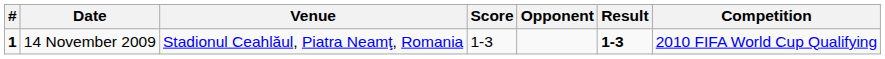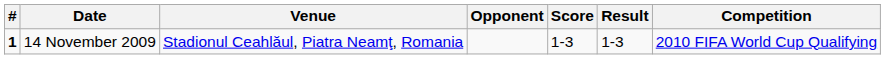columns swapped: Opponent <-> Score
14 November 2009 | Result: bold -> normal
